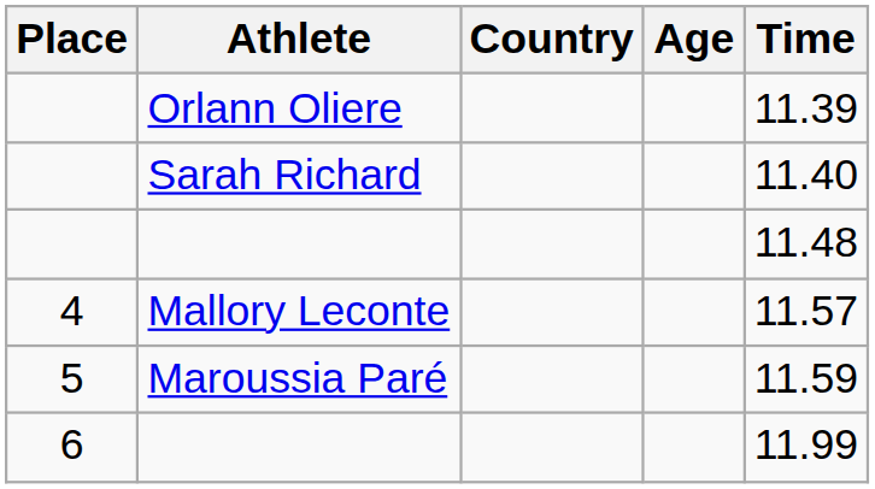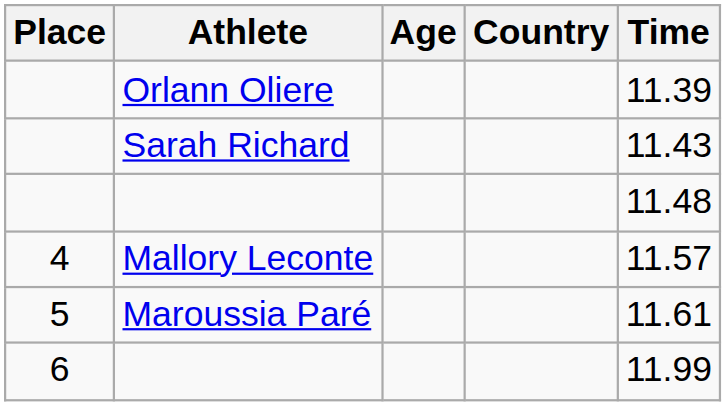columns swapped: Age <-> Country
Sarah Richard | Time: 11.40 -> 11.43
Maroussia Paré | Time: 11.59 -> 11.61
